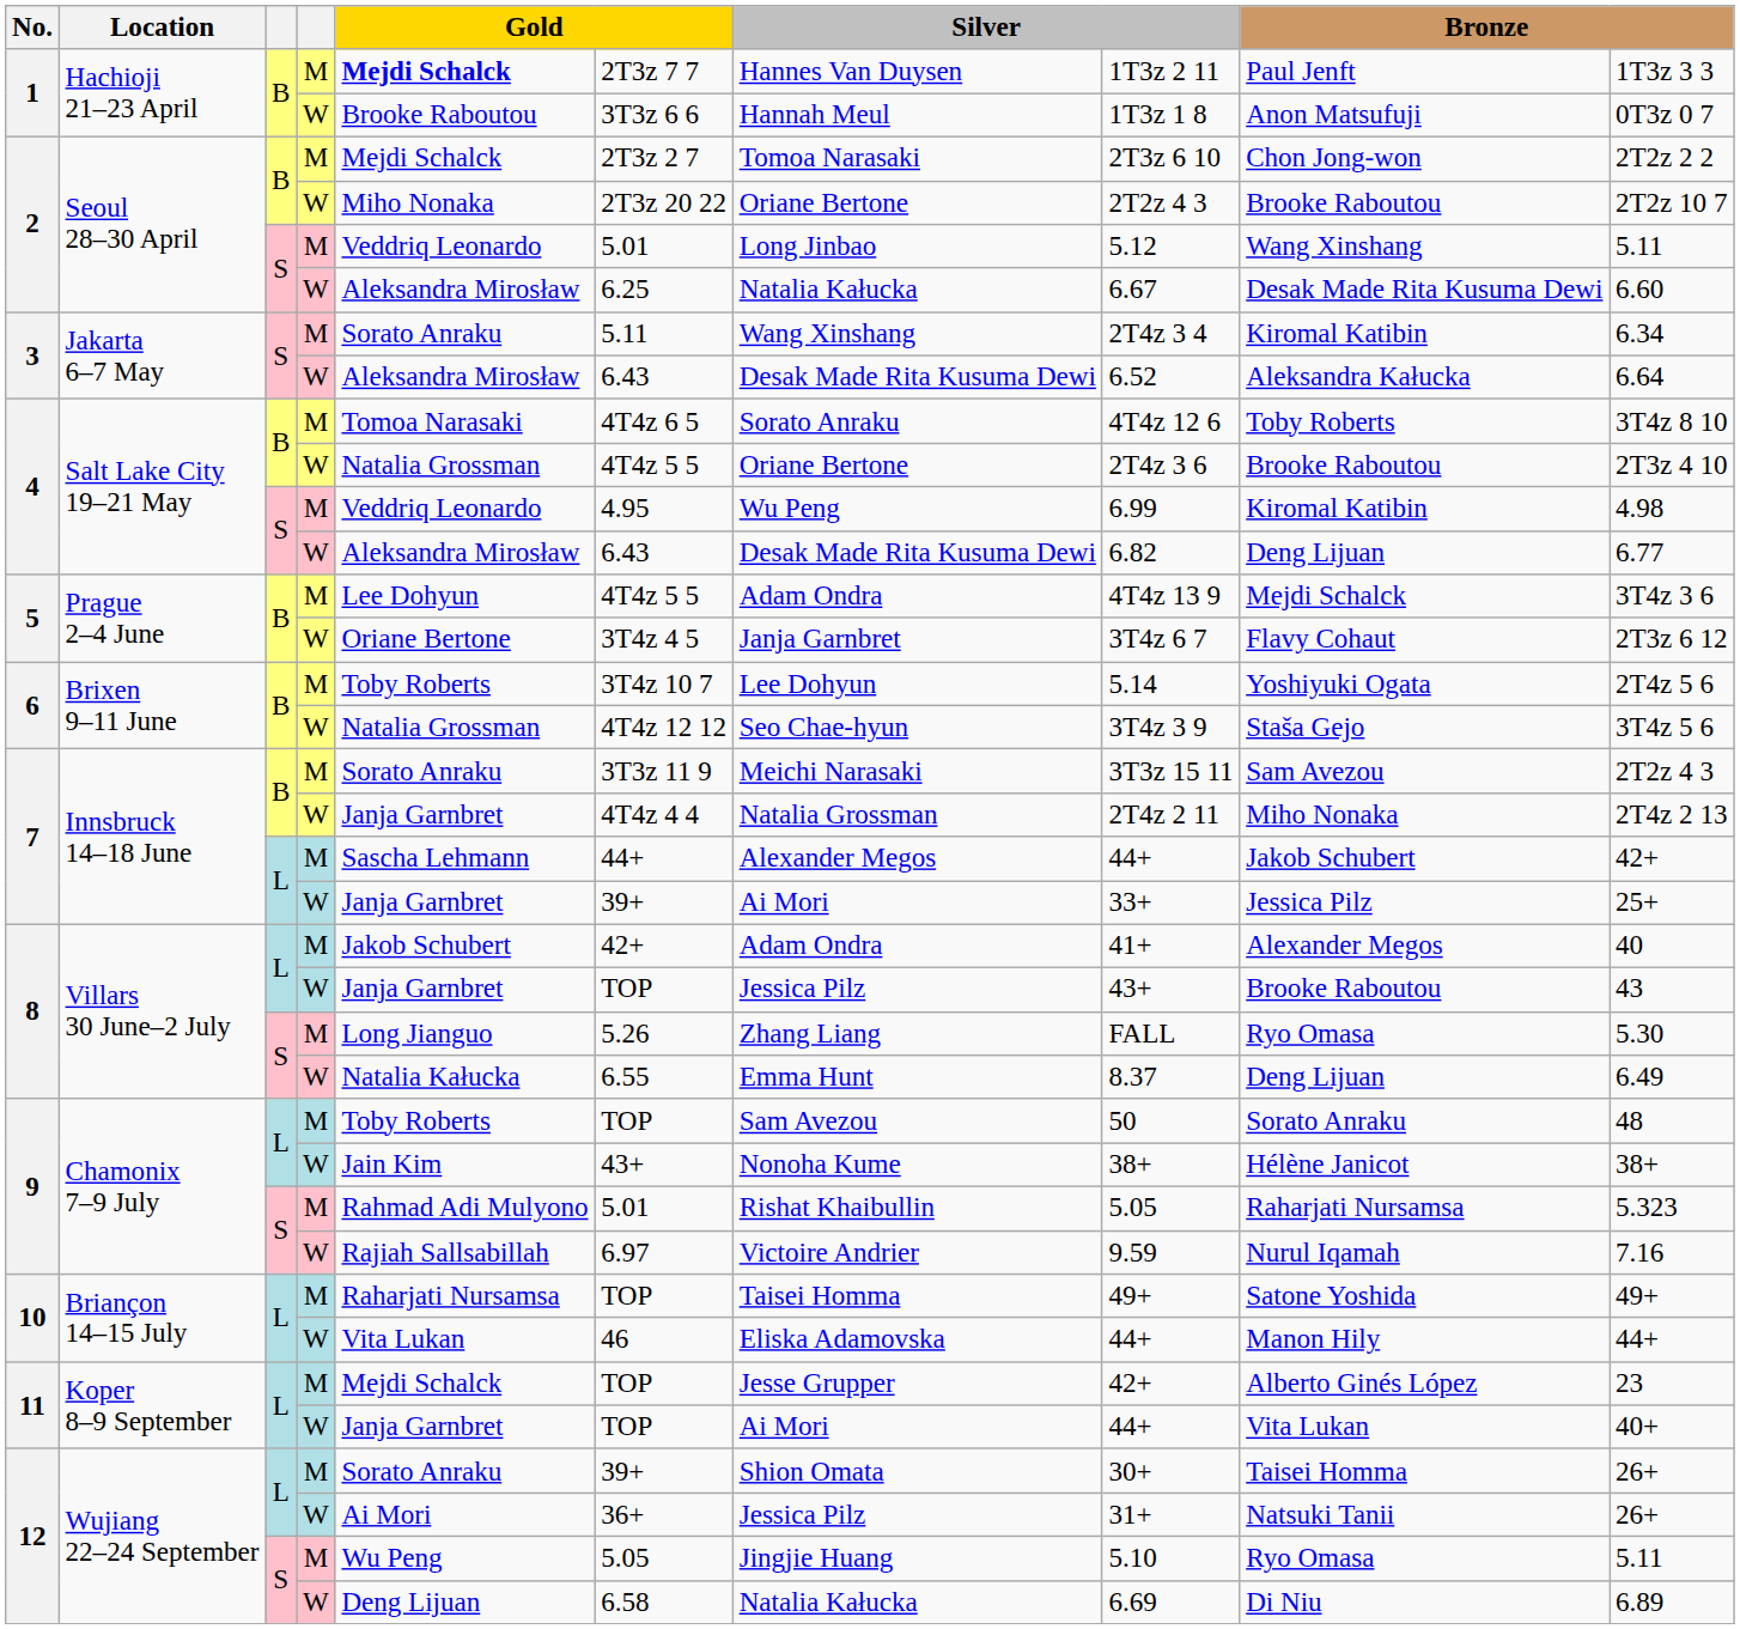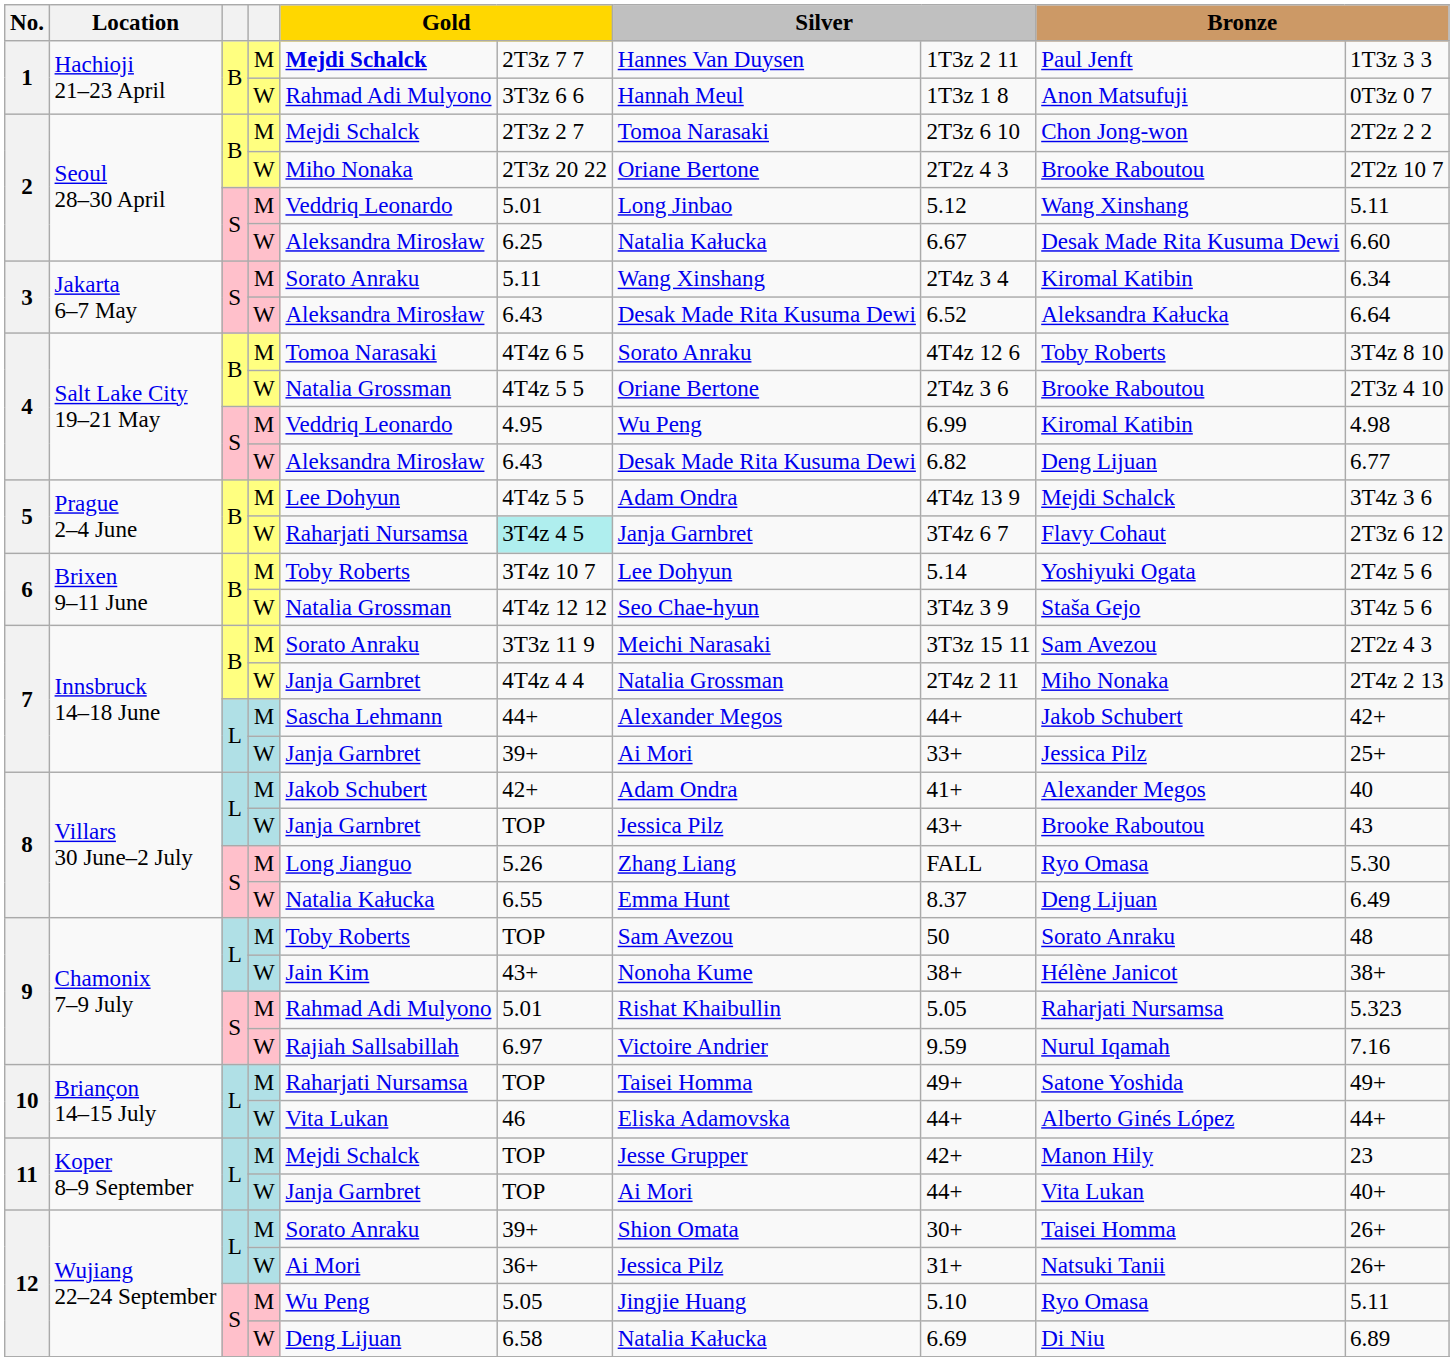1 / W | column 5: Brooke Raboutou -> Rahmad Adi Mulyono
5 / W | column 5: Oriane Bertone -> Raharjati Nursamsa
5 / W | column 6: no background -> paleturquoise background
10 / W | column 9: Manon Hily -> Alberto Ginés López
11 / M | column 9: Alberto Ginés López -> Manon Hily
